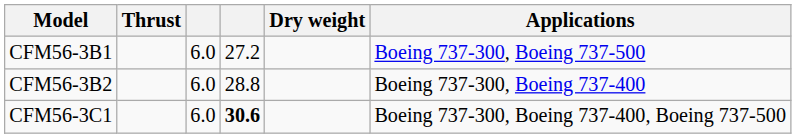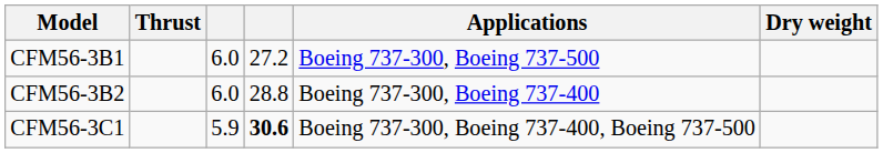columns swapped: Dry weight <-> Applications
CFM56-3C1 | column 3: 6.0 -> 5.9
